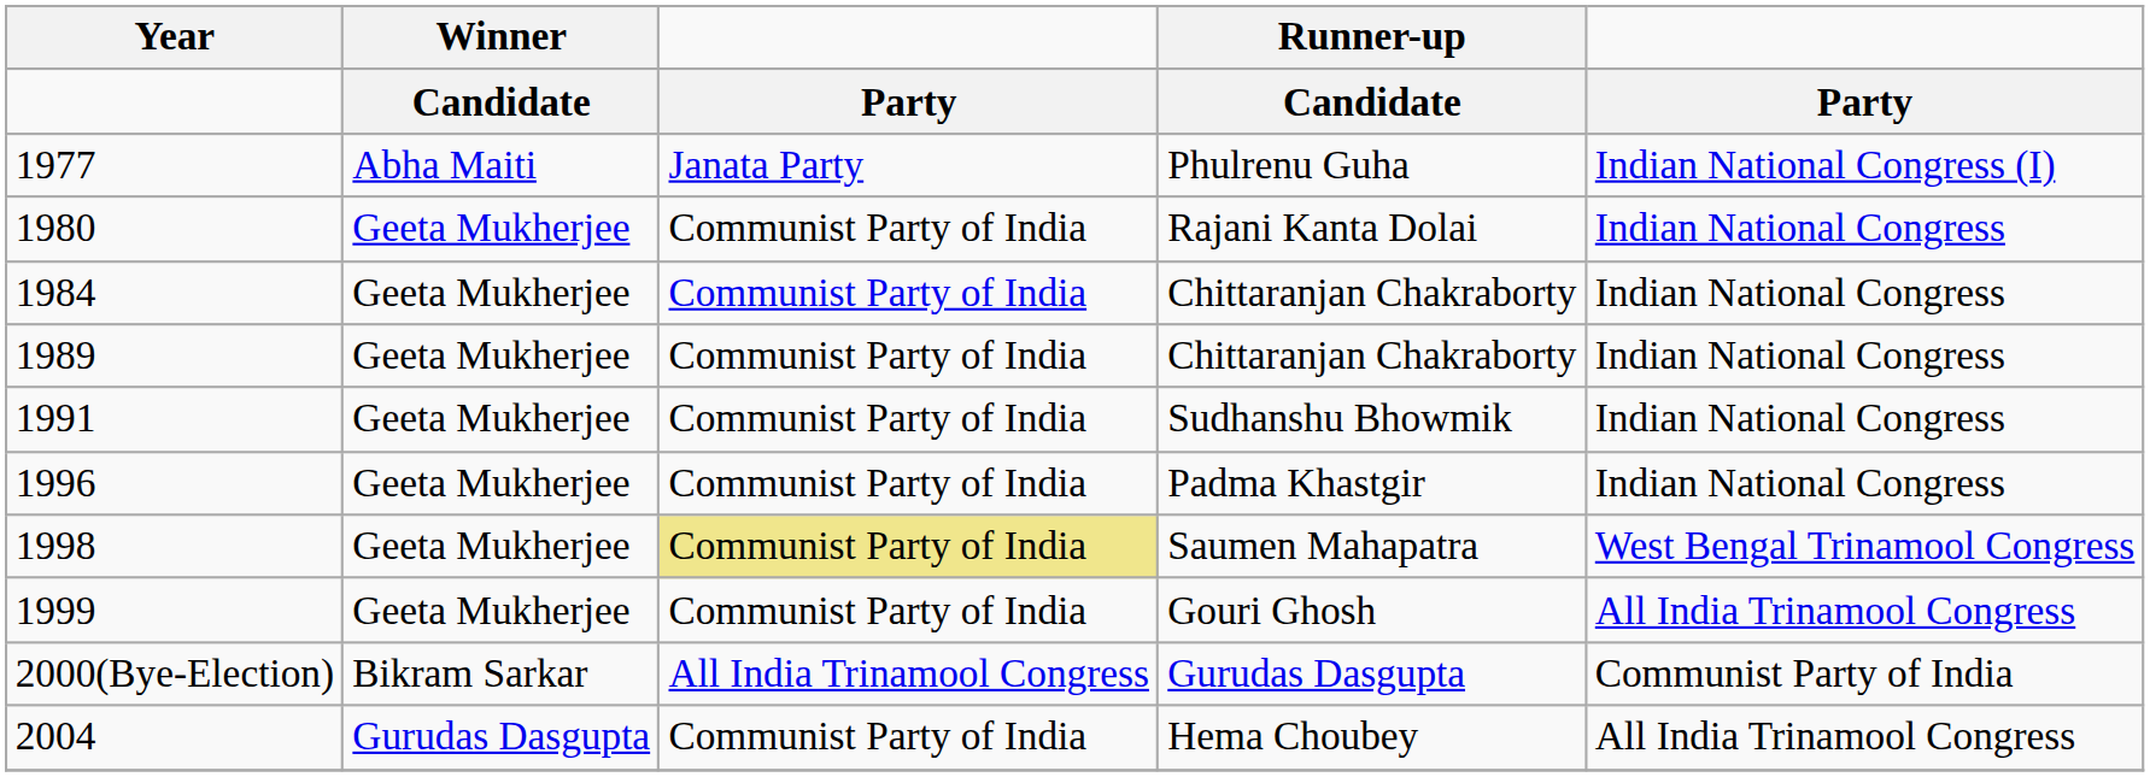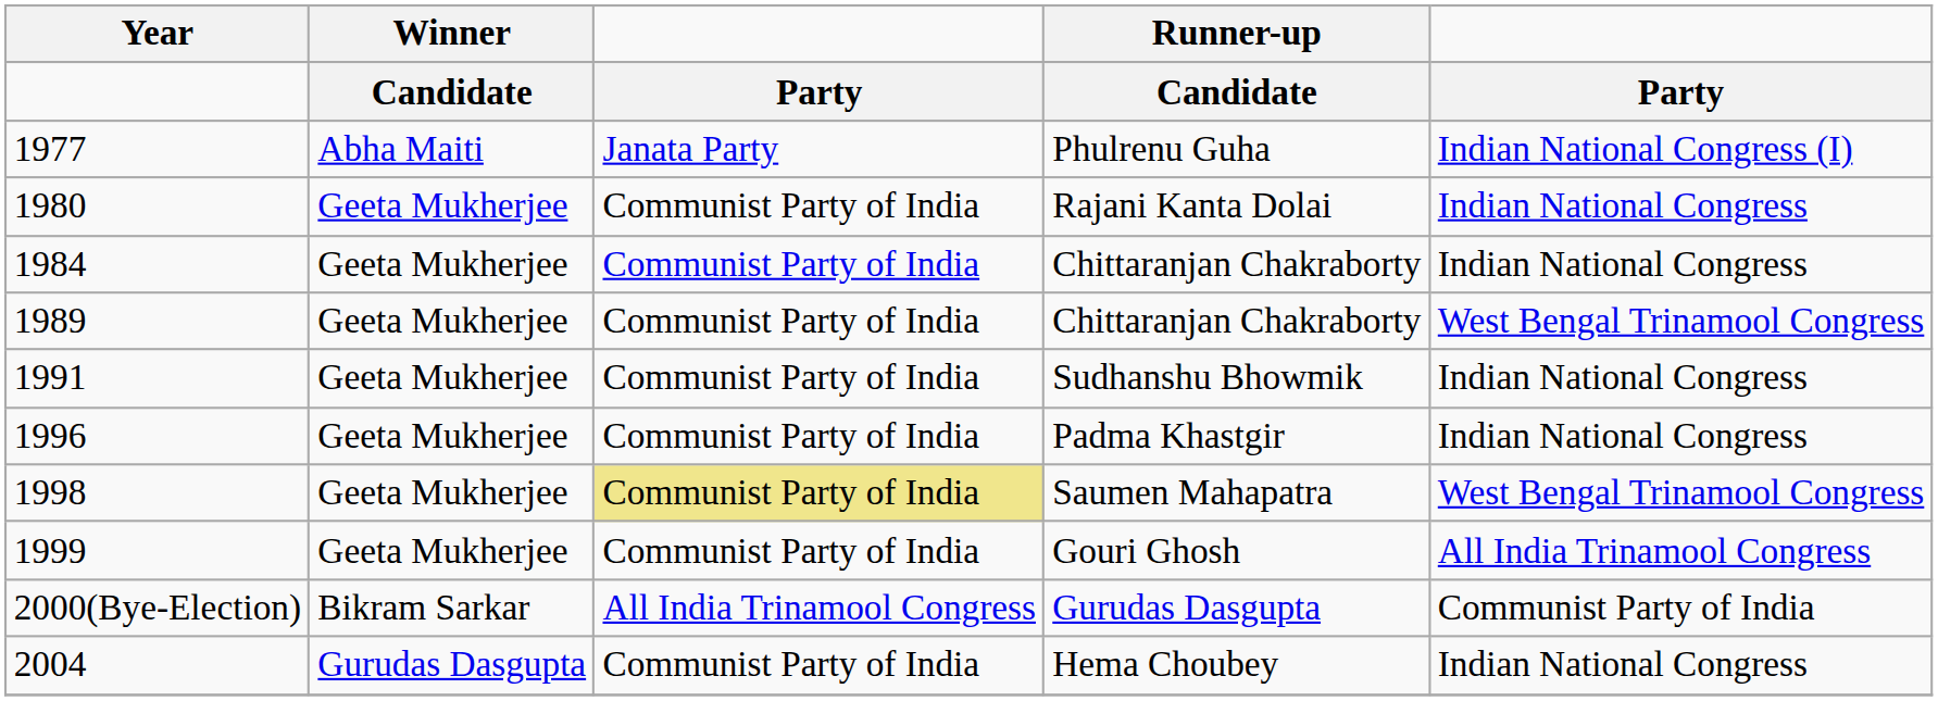1989 / Chittaranjan Chakraborty | column 5: Indian National Congress -> West Bengal Trinamool Congress
Hema Choubey | column 5: All India Trinamool Congress -> Indian National Congress
